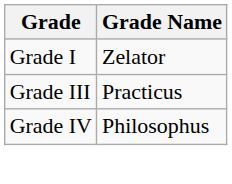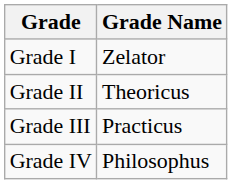+ row: Grade II | Theoricus
